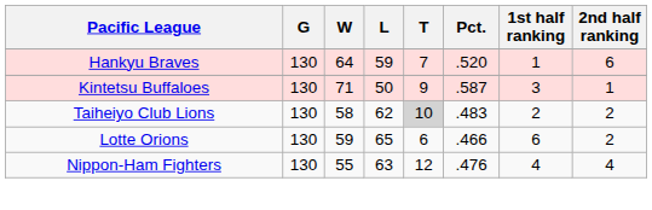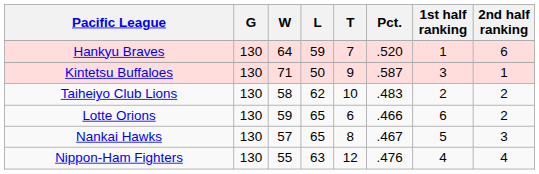Taiheiyo Club Lions | T: lightgrey background -> no background
+ row: Nankai Hawks | 130 | 57 | 65 | 8 | .467 | 5 | 3
